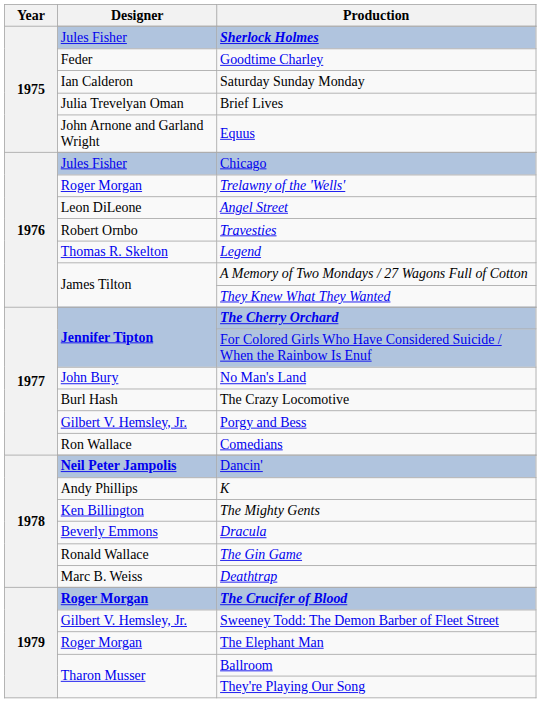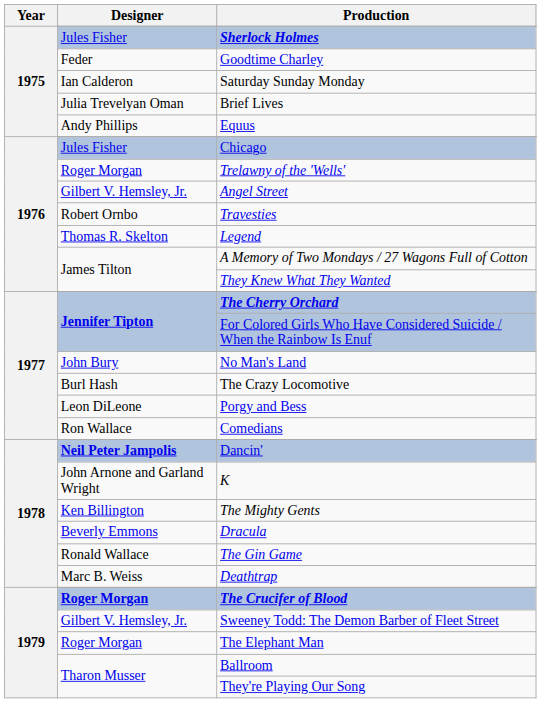Equus | Designer: John Arnone and Garland Wright -> Andy Phillips
Angel Street | Designer: Leon DiLeone -> Gilbert V. Hemsley, Jr.
Porgy and Bess | Designer: Gilbert V. Hemsley, Jr. -> Leon DiLeone
K | Designer: Andy Phillips -> John Arnone and Garland Wright
